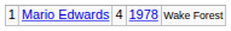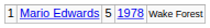Mario Edwards | column 3: 4 -> 5
